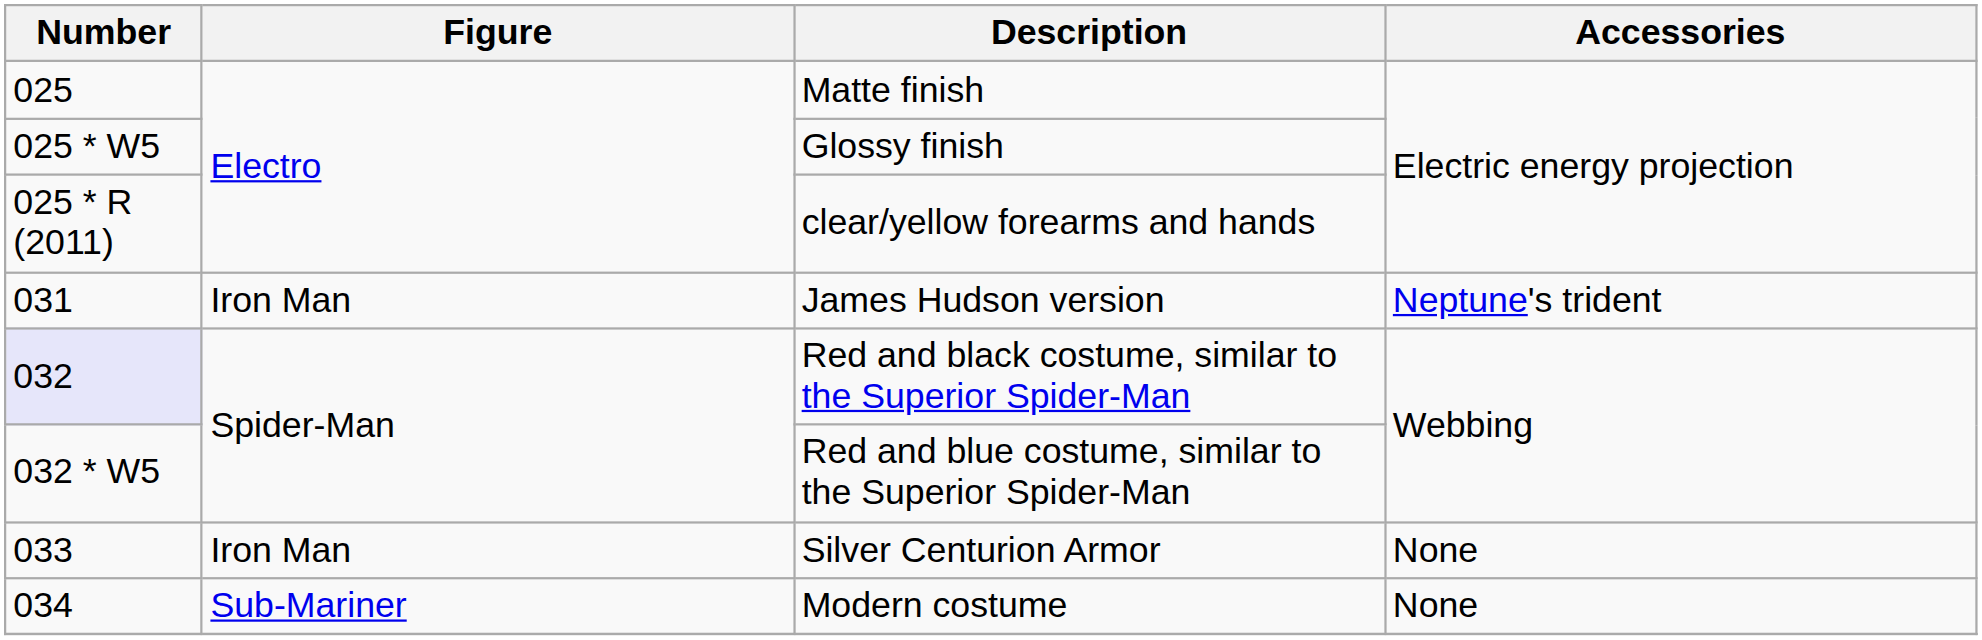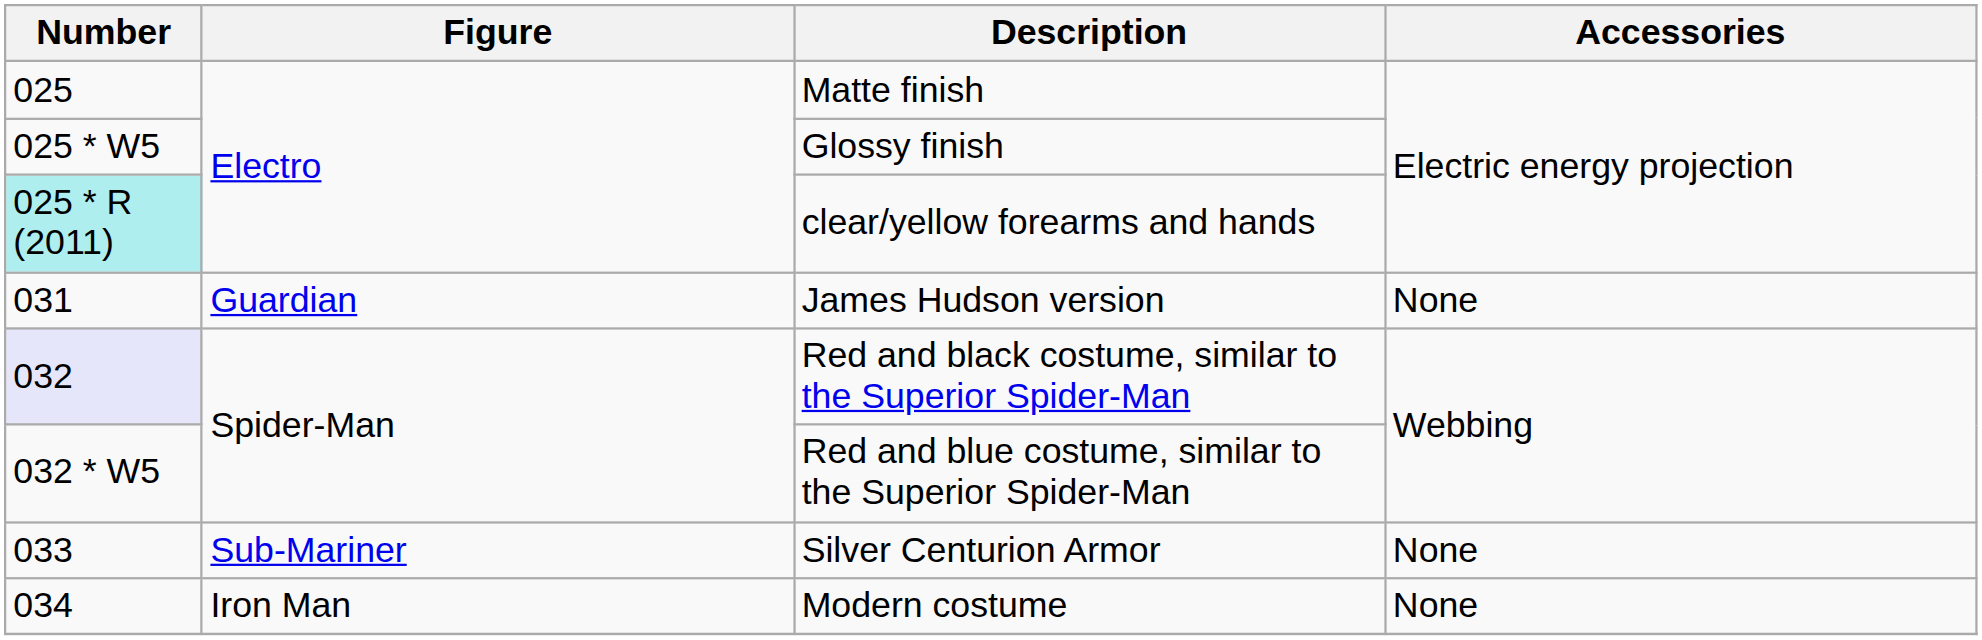clear/yellow forearms and hands | Number: no background -> paleturquoise background
James Hudson version | Figure: Iron Man -> Guardian
James Hudson version | Accessories: Neptune's trident -> None
Silver Centurion Armor | Figure: Iron Man -> Sub-Mariner
Modern costume | Figure: Sub-Mariner -> Iron Man
